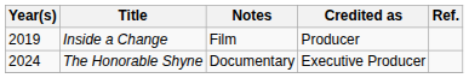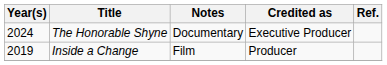rows swapped: Inside a Change <-> The Honorable Shyne
